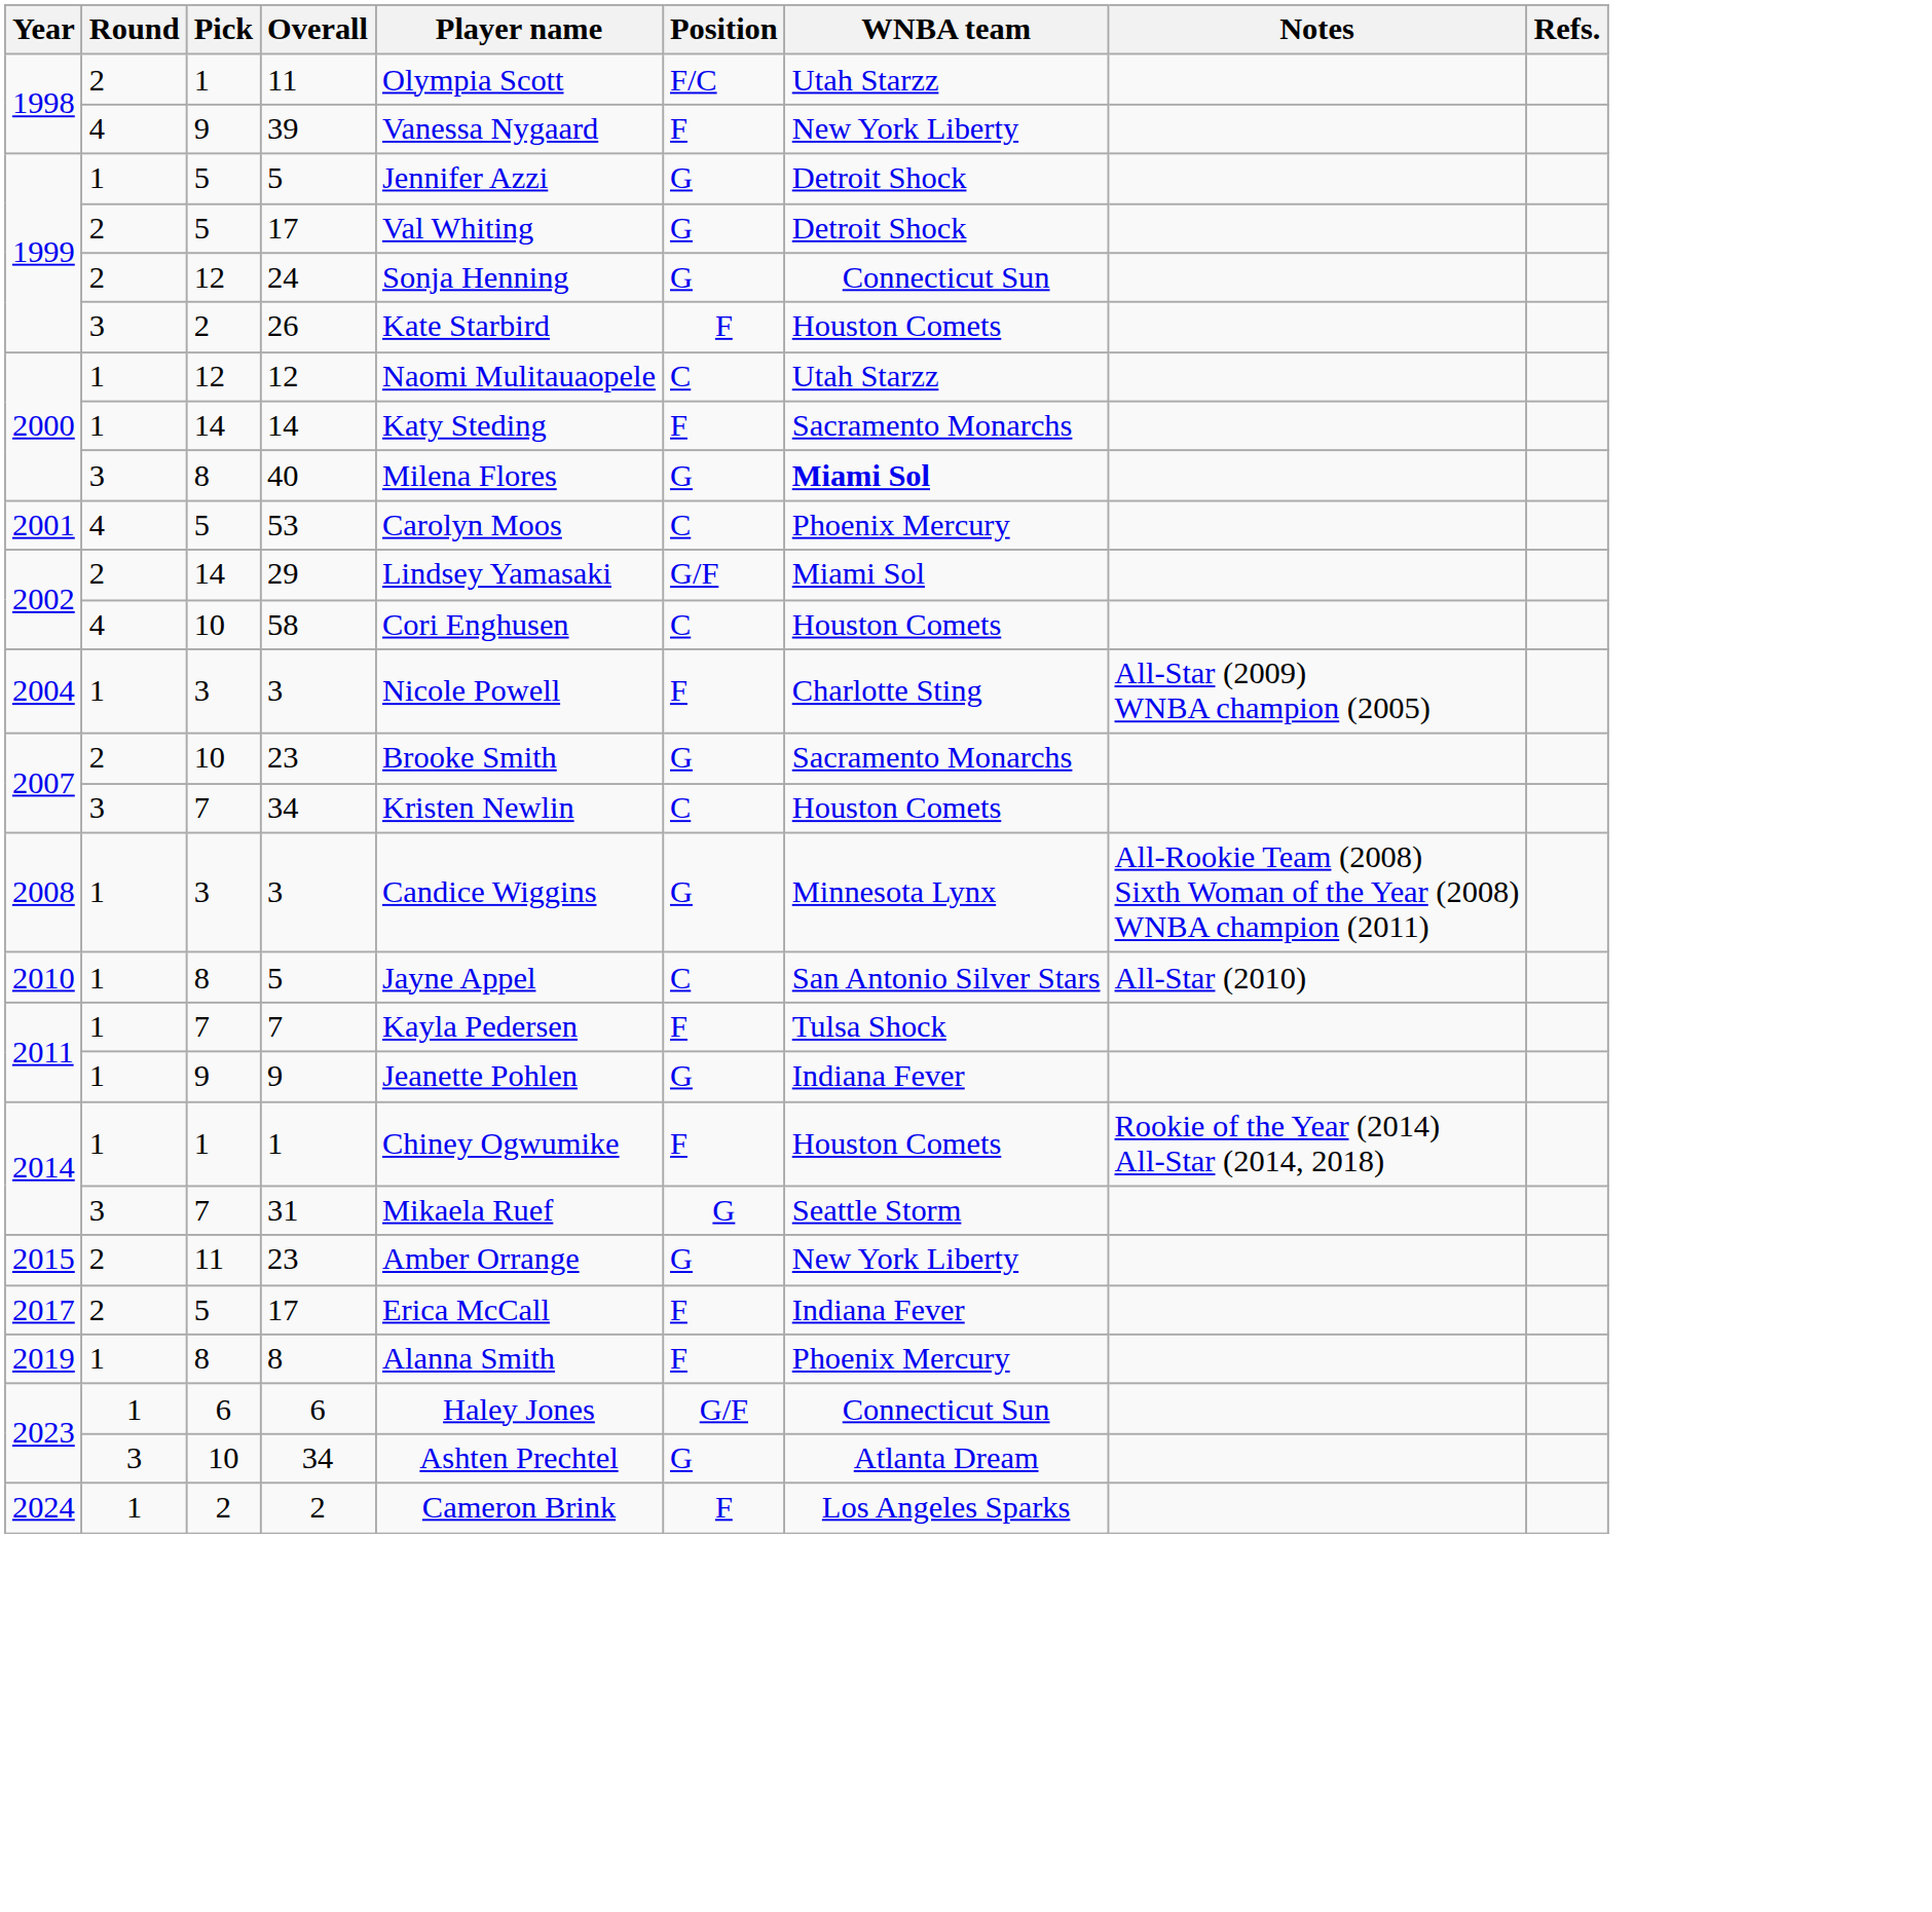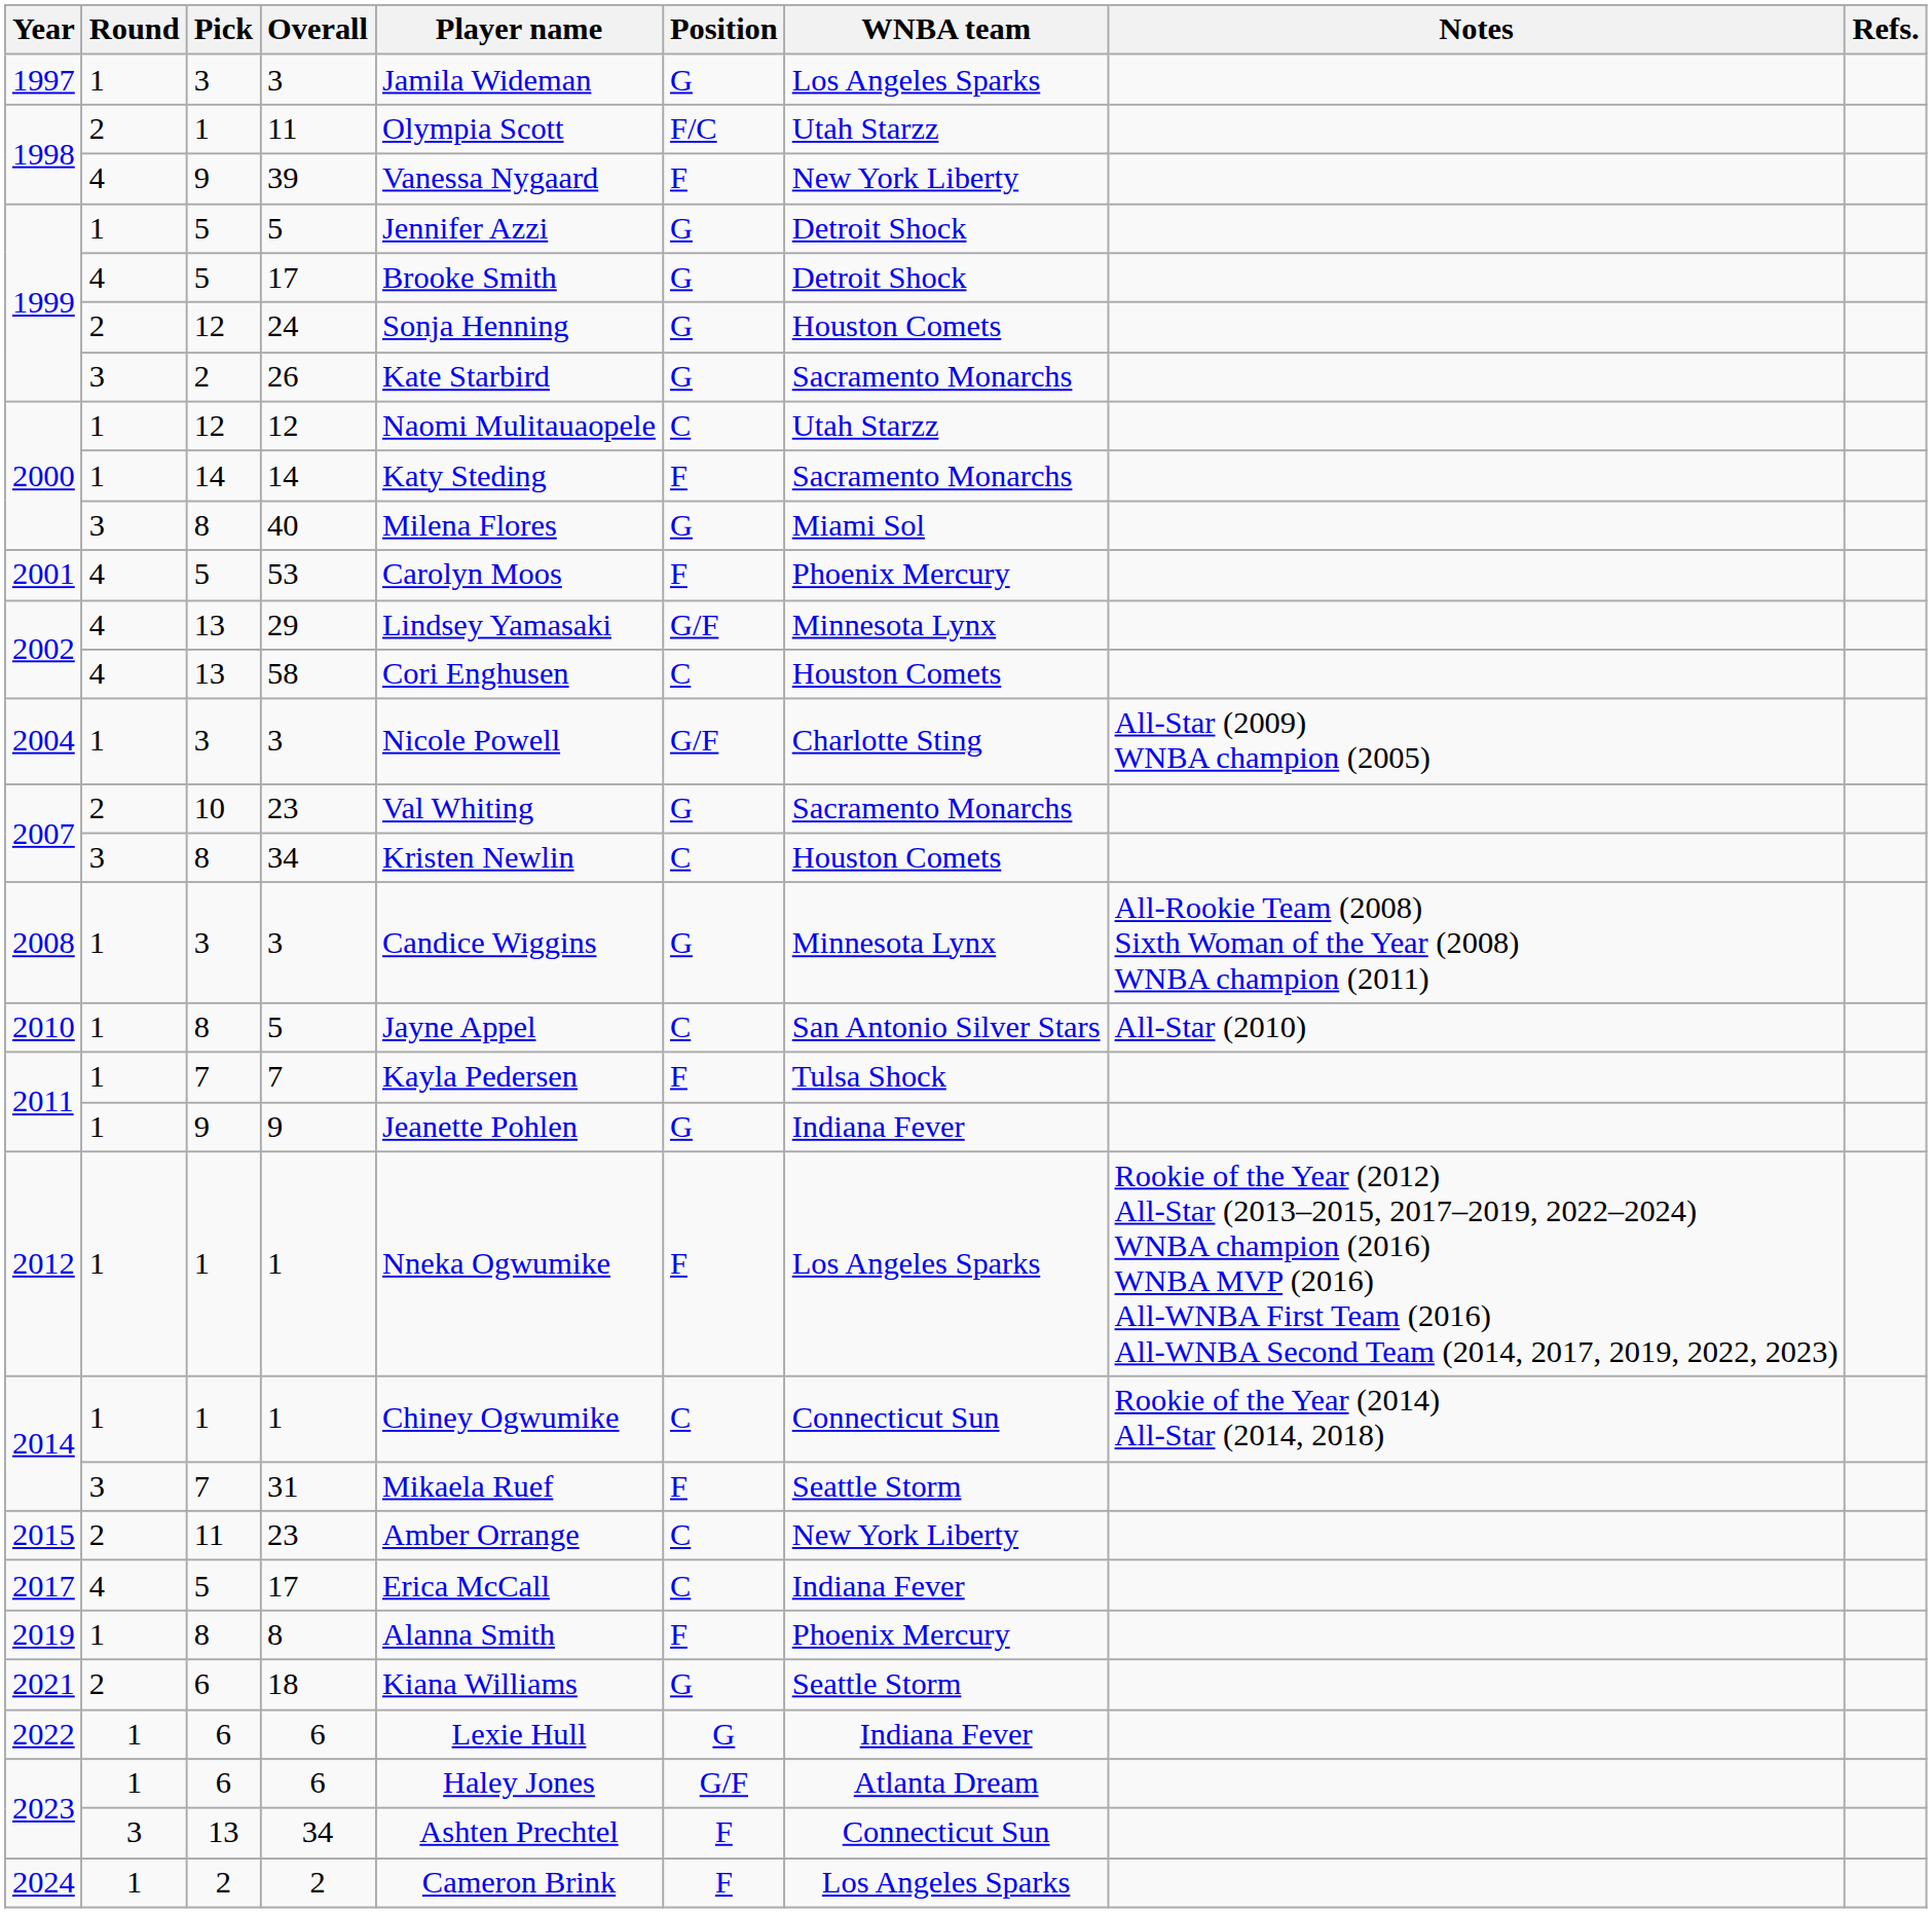+ row: 1997 | 1 | 3 | 3 | Jamila Wideman | G | Los Angeles Sparks
1999 / 17 | Round: 2 -> 4
1999 / 17 | Player name: Val Whiting -> Brooke Smith
24 | WNBA team: Connecticut Sun -> Houston Comets
26 | Position: F -> G
26 | WNBA team: Houston Comets -> Sacramento Monarchs
40 | WNBA team: bold -> normal
53 | Position: C -> F
29 | Round: 2 -> 4
29 | Pick: 14 -> 13
29 | WNBA team: Miami Sol -> Minnesota Lynx
58 | Pick: 10 -> 13
2004 / 3 | Position: F -> G/F
2007 / 23 | Player name: Brooke Smith -> Val Whiting
2007 / 34 | Pick: 7 -> 8
+ row: 2012 | 1 | 1 | 1 | Nneka Ogwumike | F | Los Angeles Sparks | Rookie of the Year (2012) All-Star (2013–2015, 2017–2019, 2022–2024) WNBA champion (2016) WNBA MVP (2016) All-WNBA First Team (2016) All-WNBA Second Team (2014, 2017, 2019, 2022, 2023)
2014 / 1 | Position: F -> C
2014 / 1 | WNBA team: Houston Comets -> Connecticut Sun
31 | Position: G -> F
2015 / 23 | Position: G -> C
2017 / 17 | Round: 2 -> 4
2017 / 17 | Position: F -> C
+ row: 2021 | 2 | 6 | 18 | Kiana Williams | G | Seattle Storm
+ row: 2022 | 1 | 6 | 6 | Lexie Hull | G | Indiana Fever
2023 / 6 | WNBA team: Connecticut Sun -> Atlanta Dream
2023 / 34 | Pick: 10 -> 13
2023 / 34 | Position: G -> F
2023 / 34 | WNBA team: Atlanta Dream -> Connecticut Sun
